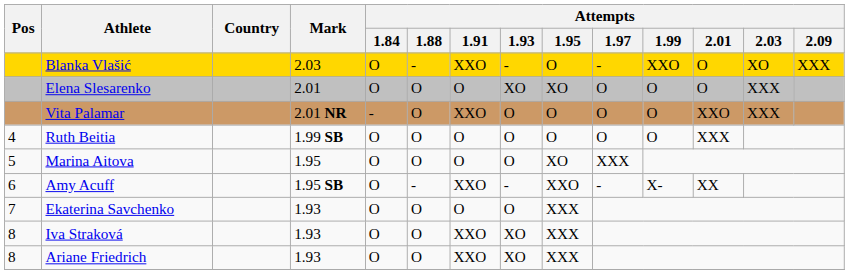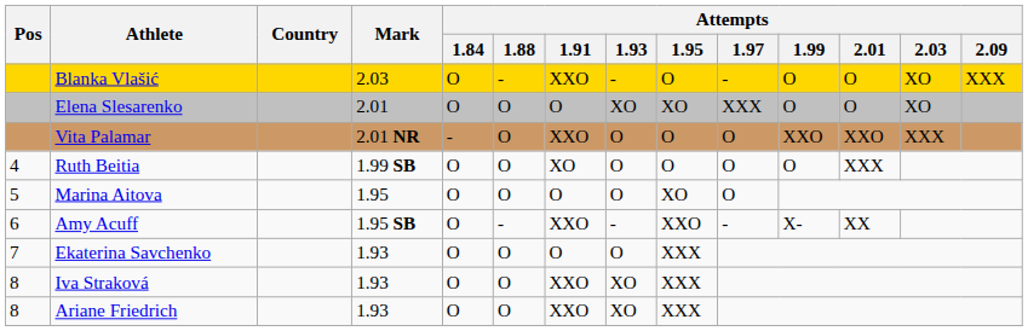Blanka Vlašić | Attempts / 1.99: XXO -> O
Elena Slesarenko | Attempts / 1.97: O -> XXX
Elena Slesarenko | Attempts / 2.03: XXX -> XO
Vita Palamar | Attempts / 1.99: O -> XXO
Ruth Beitia | Attempts / 1.91: O -> XO
Marina Aitova | Attempts / 1.97: XXX -> O
